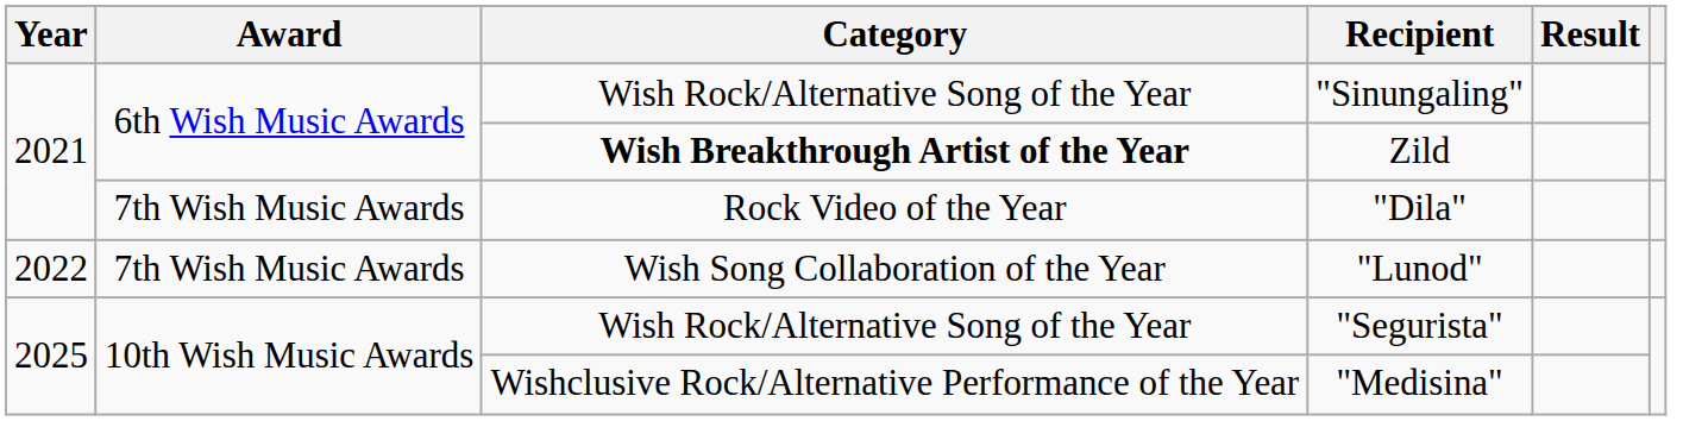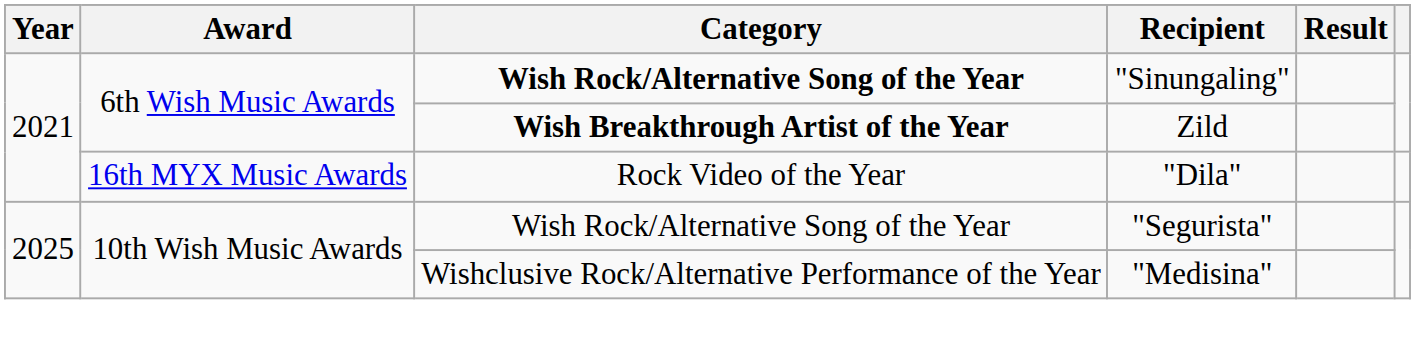"Sinungaling" | Category: normal -> bold
"Dila" | Award: 7th Wish Music Awards -> 16th MYX Music Awards
- row: 2022 | 7th Wish Music Awards | Wish Song Collaboration of the Year | "Lunod"
